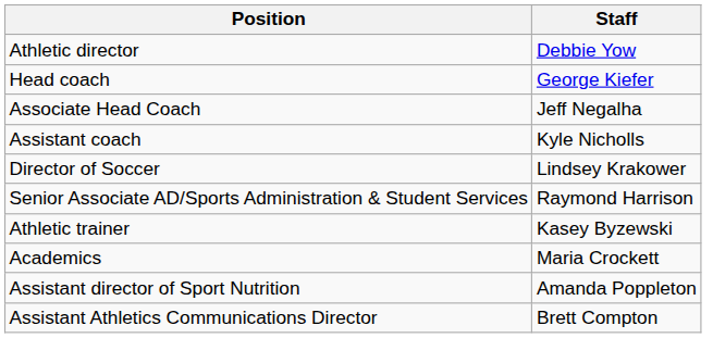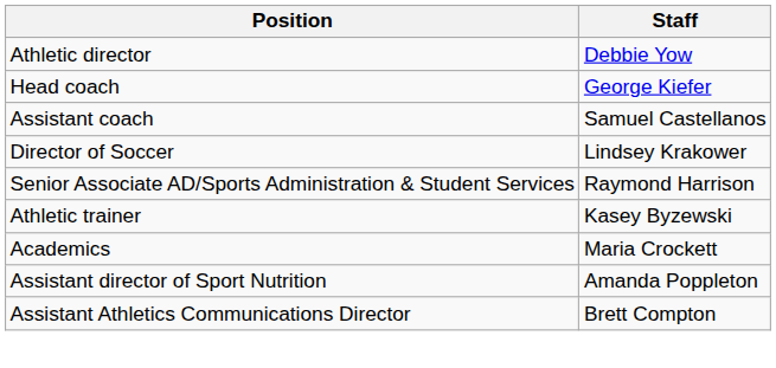- row: Associate Head Coach | Jeff Negalha
- row: Assistant coach | Kyle Nicholls
+ row: Assistant coach | Samuel Castellanos
